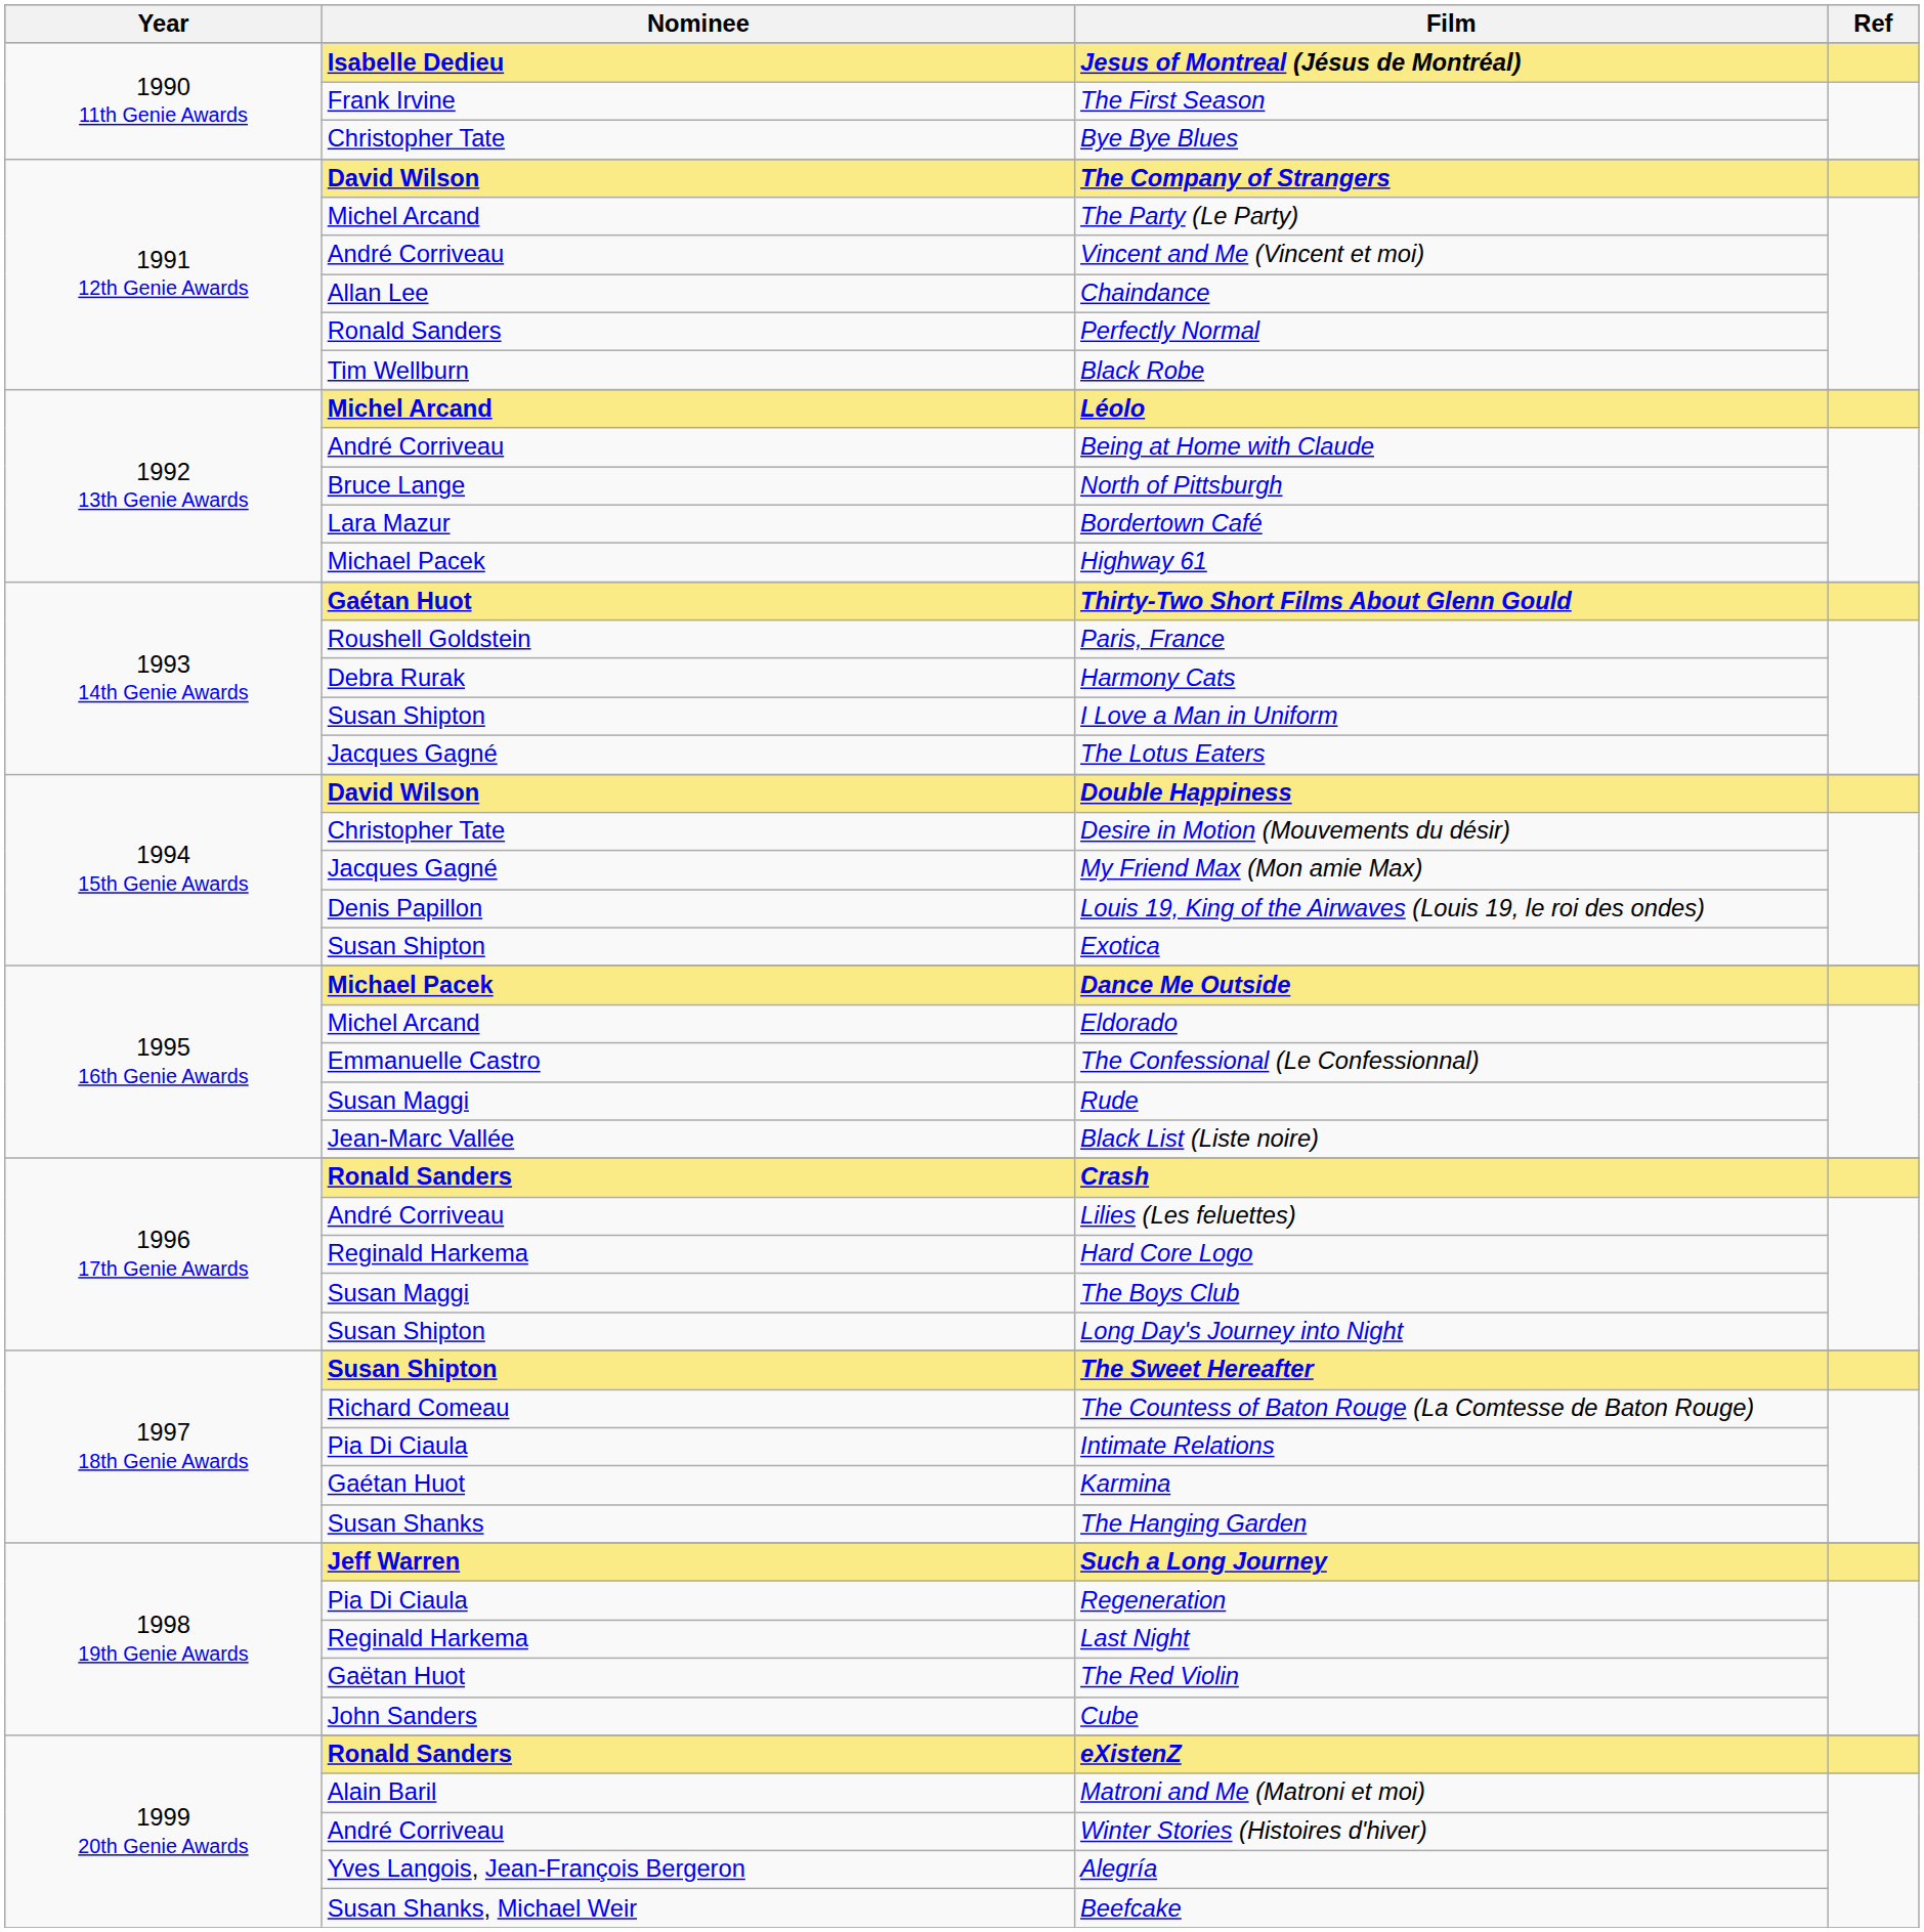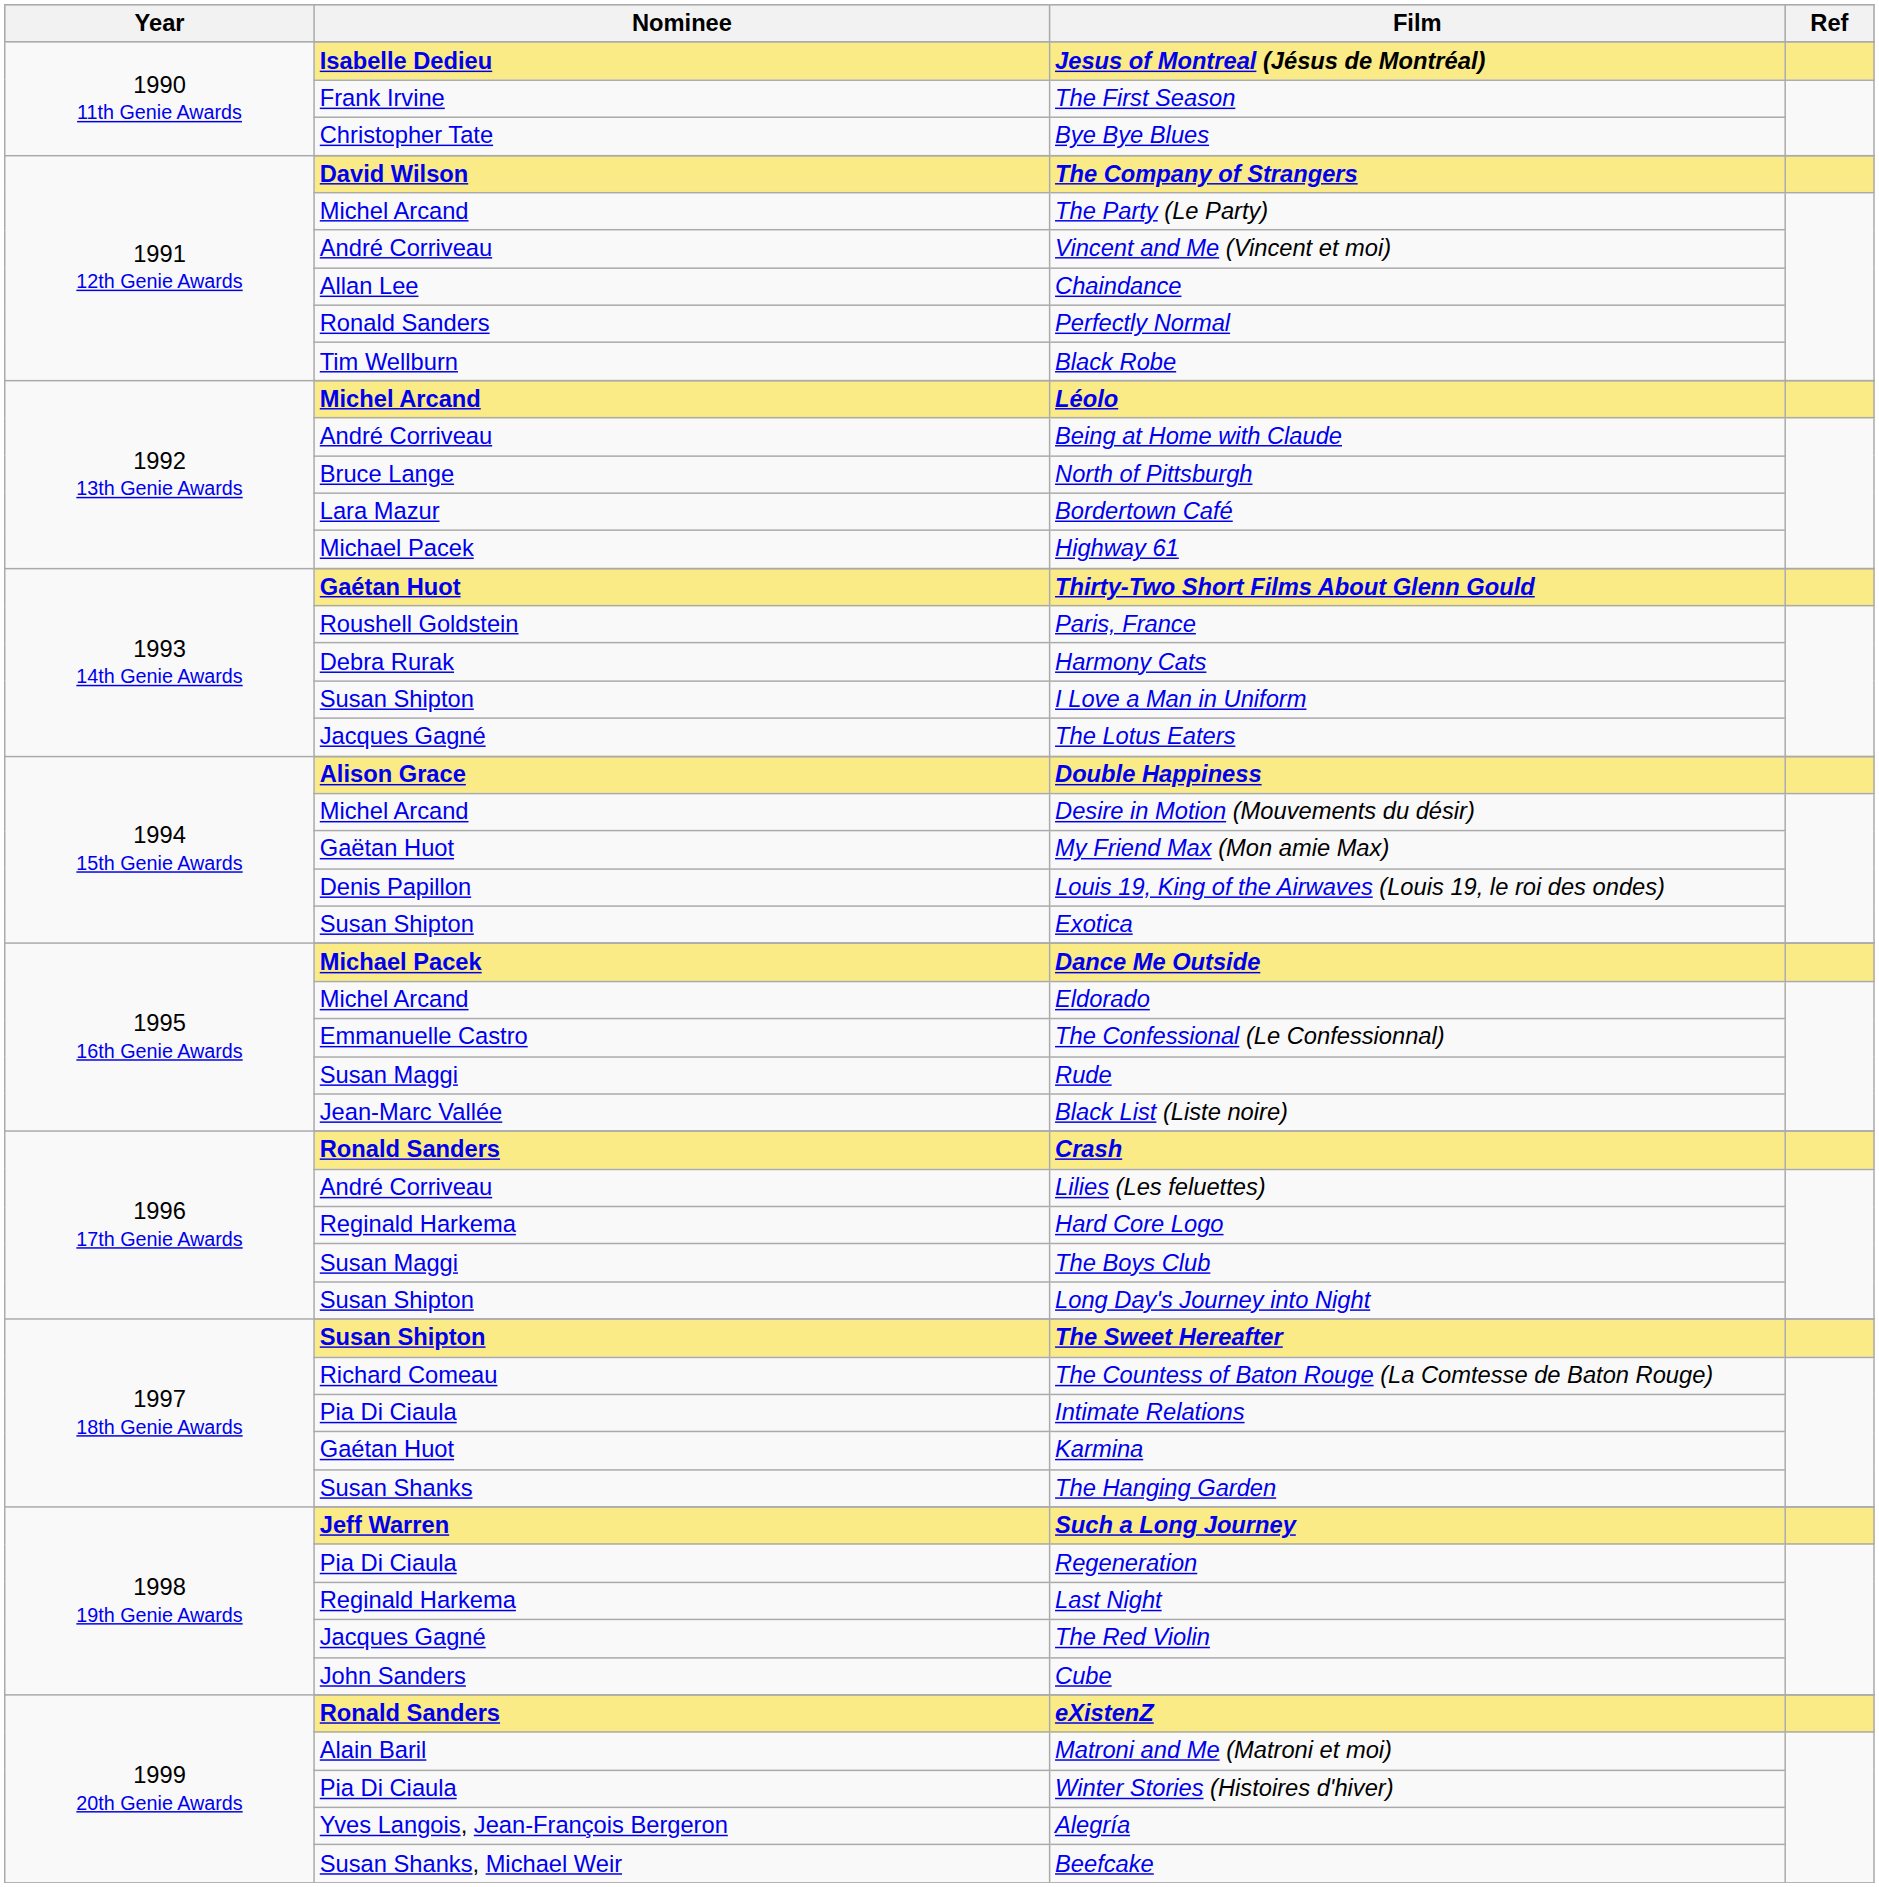Double Happiness | Nominee: David Wilson -> Alison Grace
Desire in Motion (Mouvements du désir) | Nominee: Christopher Tate -> Michel Arcand
My Friend Max (Mon amie Max) | Nominee: Jacques Gagné -> Gaëtan Huot
The Red Violin | Nominee: Gaëtan Huot -> Jacques Gagné
Winter Stories (Histoires d'hiver) | Nominee: André Corriveau -> Pia Di Ciaula
